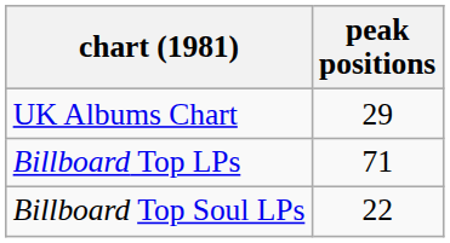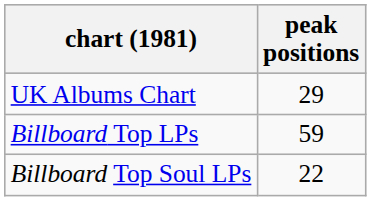Billboard Top LPs | peak positions: 71 -> 59
